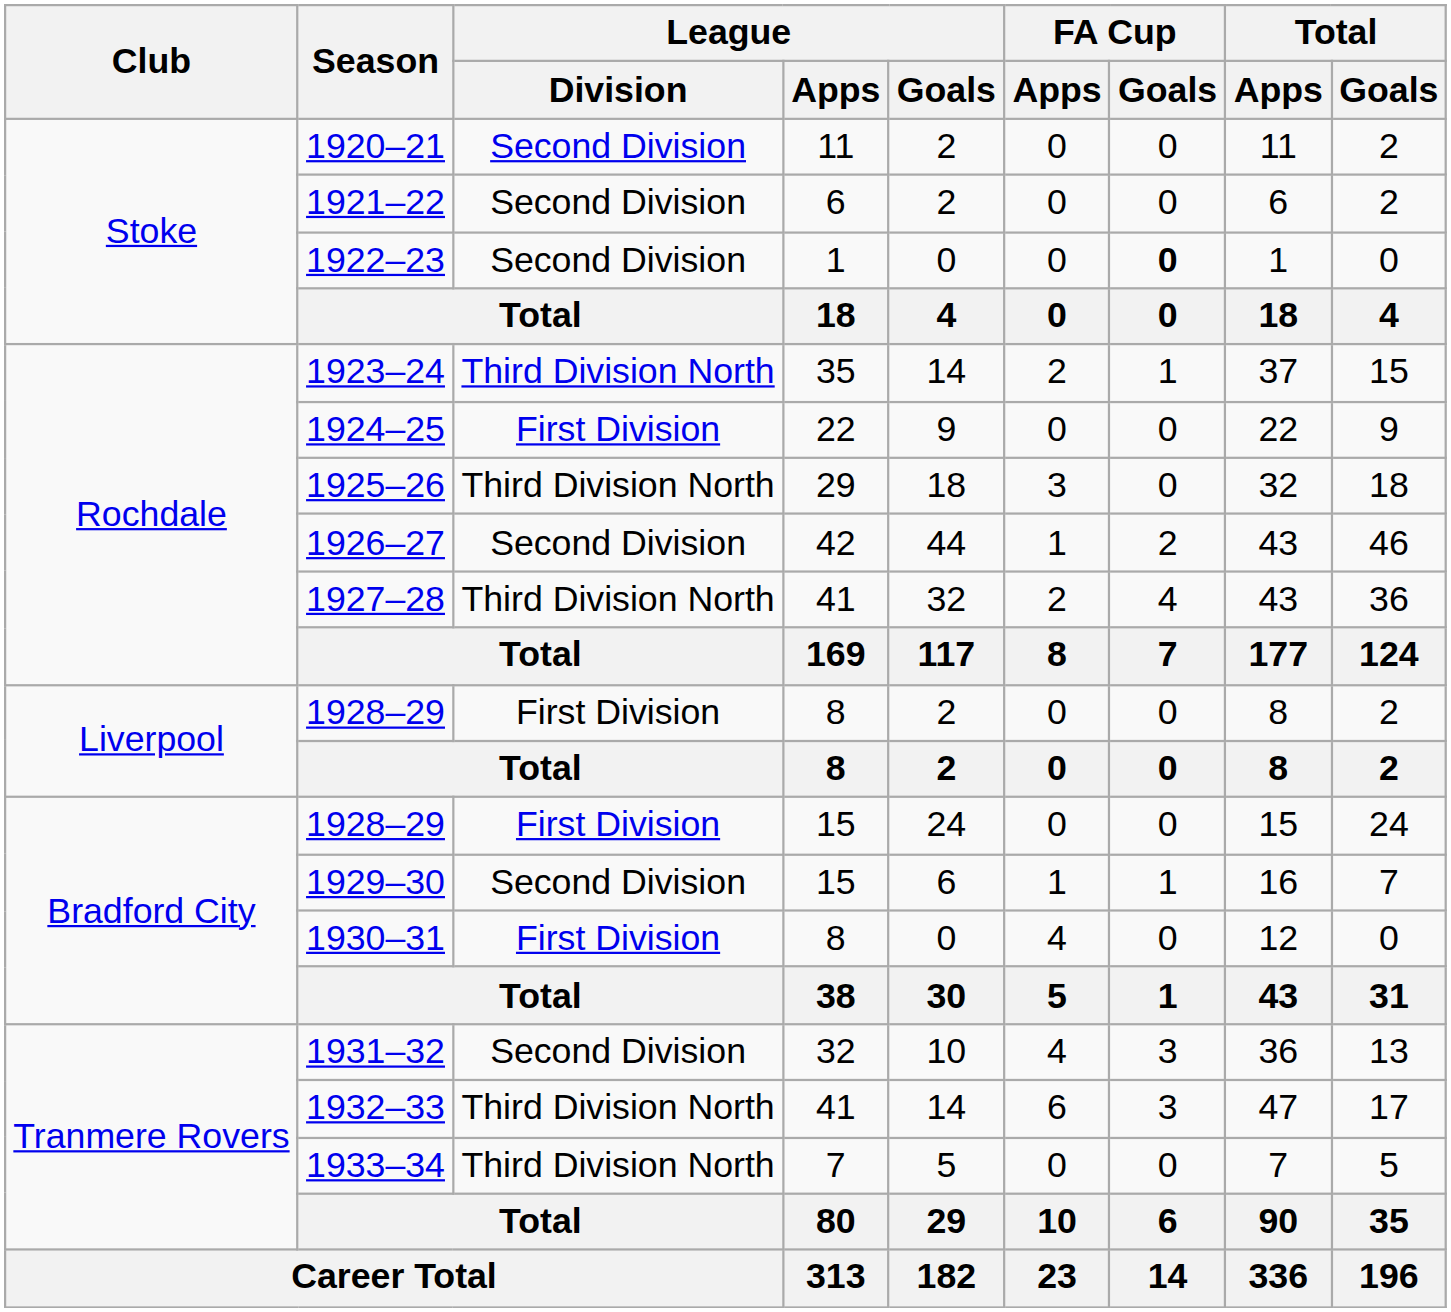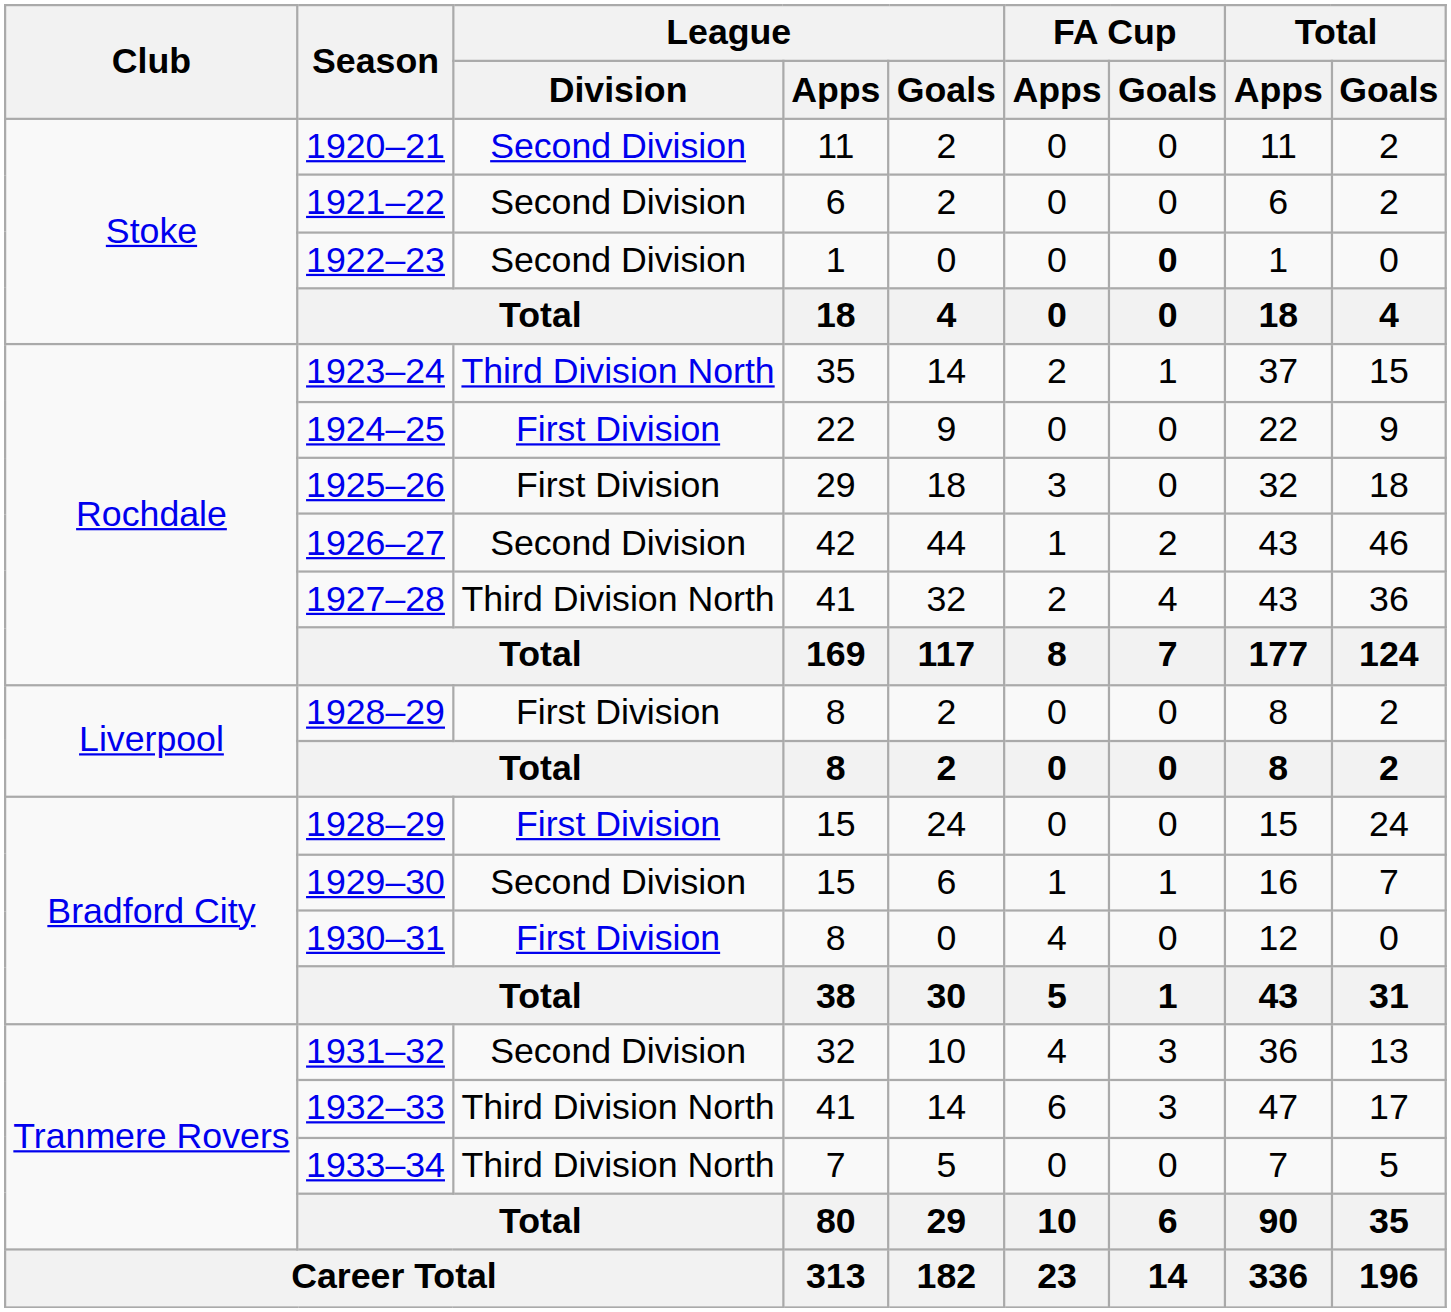1925–26 | League / Division: Third Division North -> First Division
